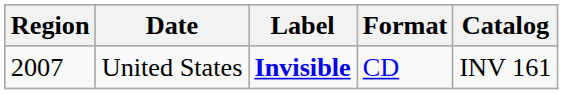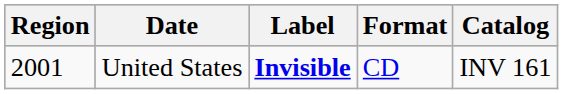United States | Region: 2007 -> 2001
